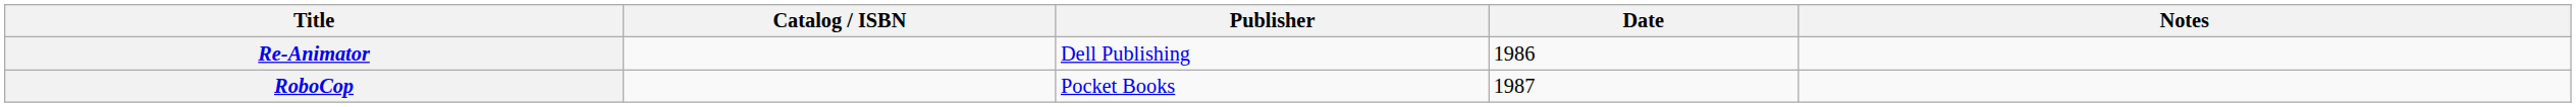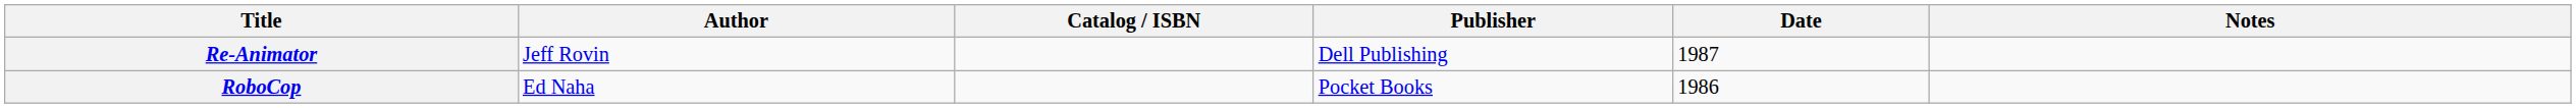+ column: Author | Jeff Rovin | Ed Naha
Re-Animator | Date: 1986 -> 1987
RoboCop | Date: 1987 -> 1986
